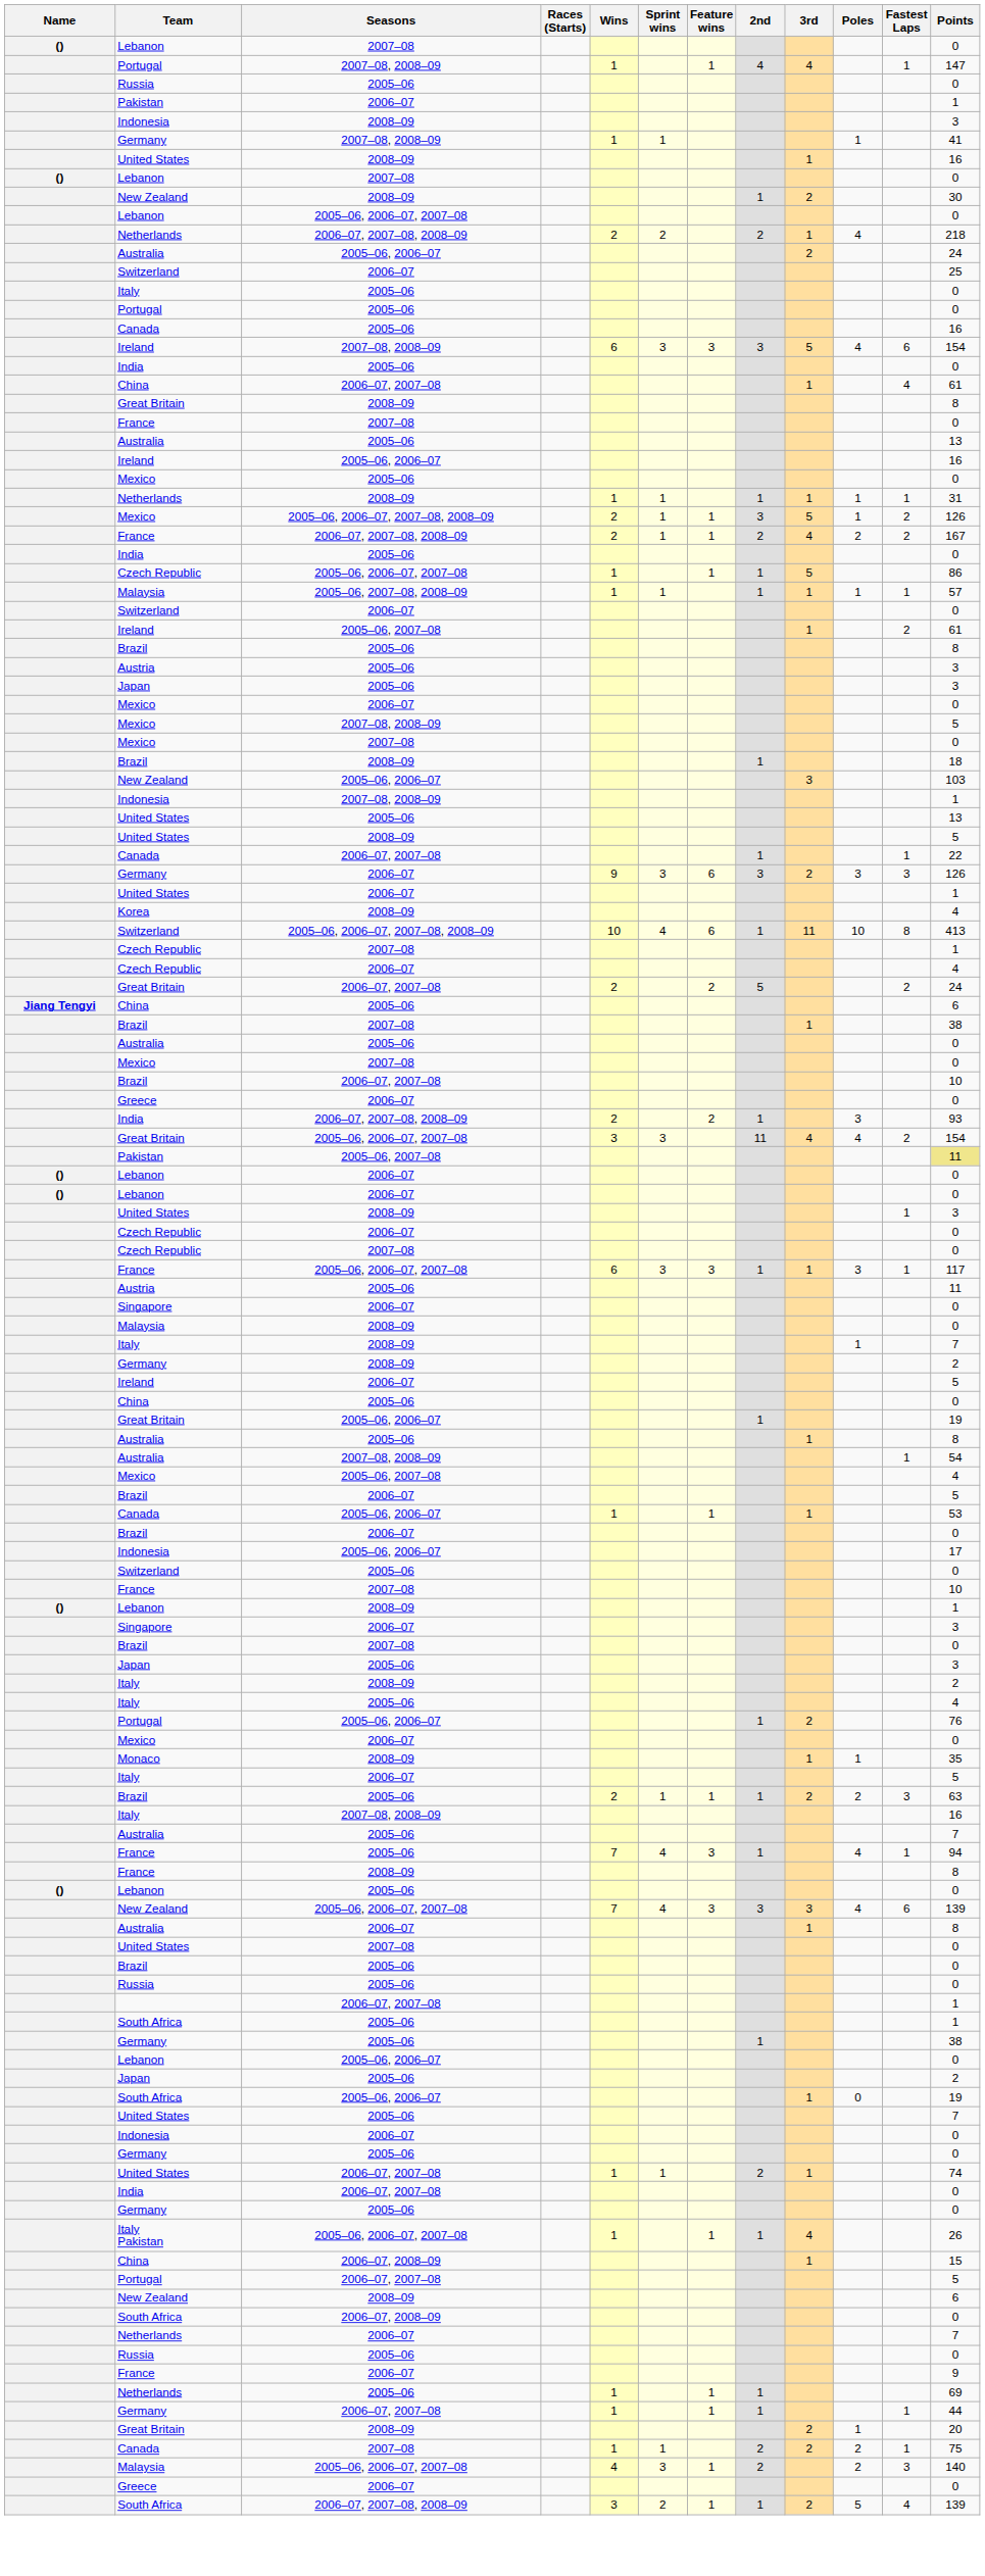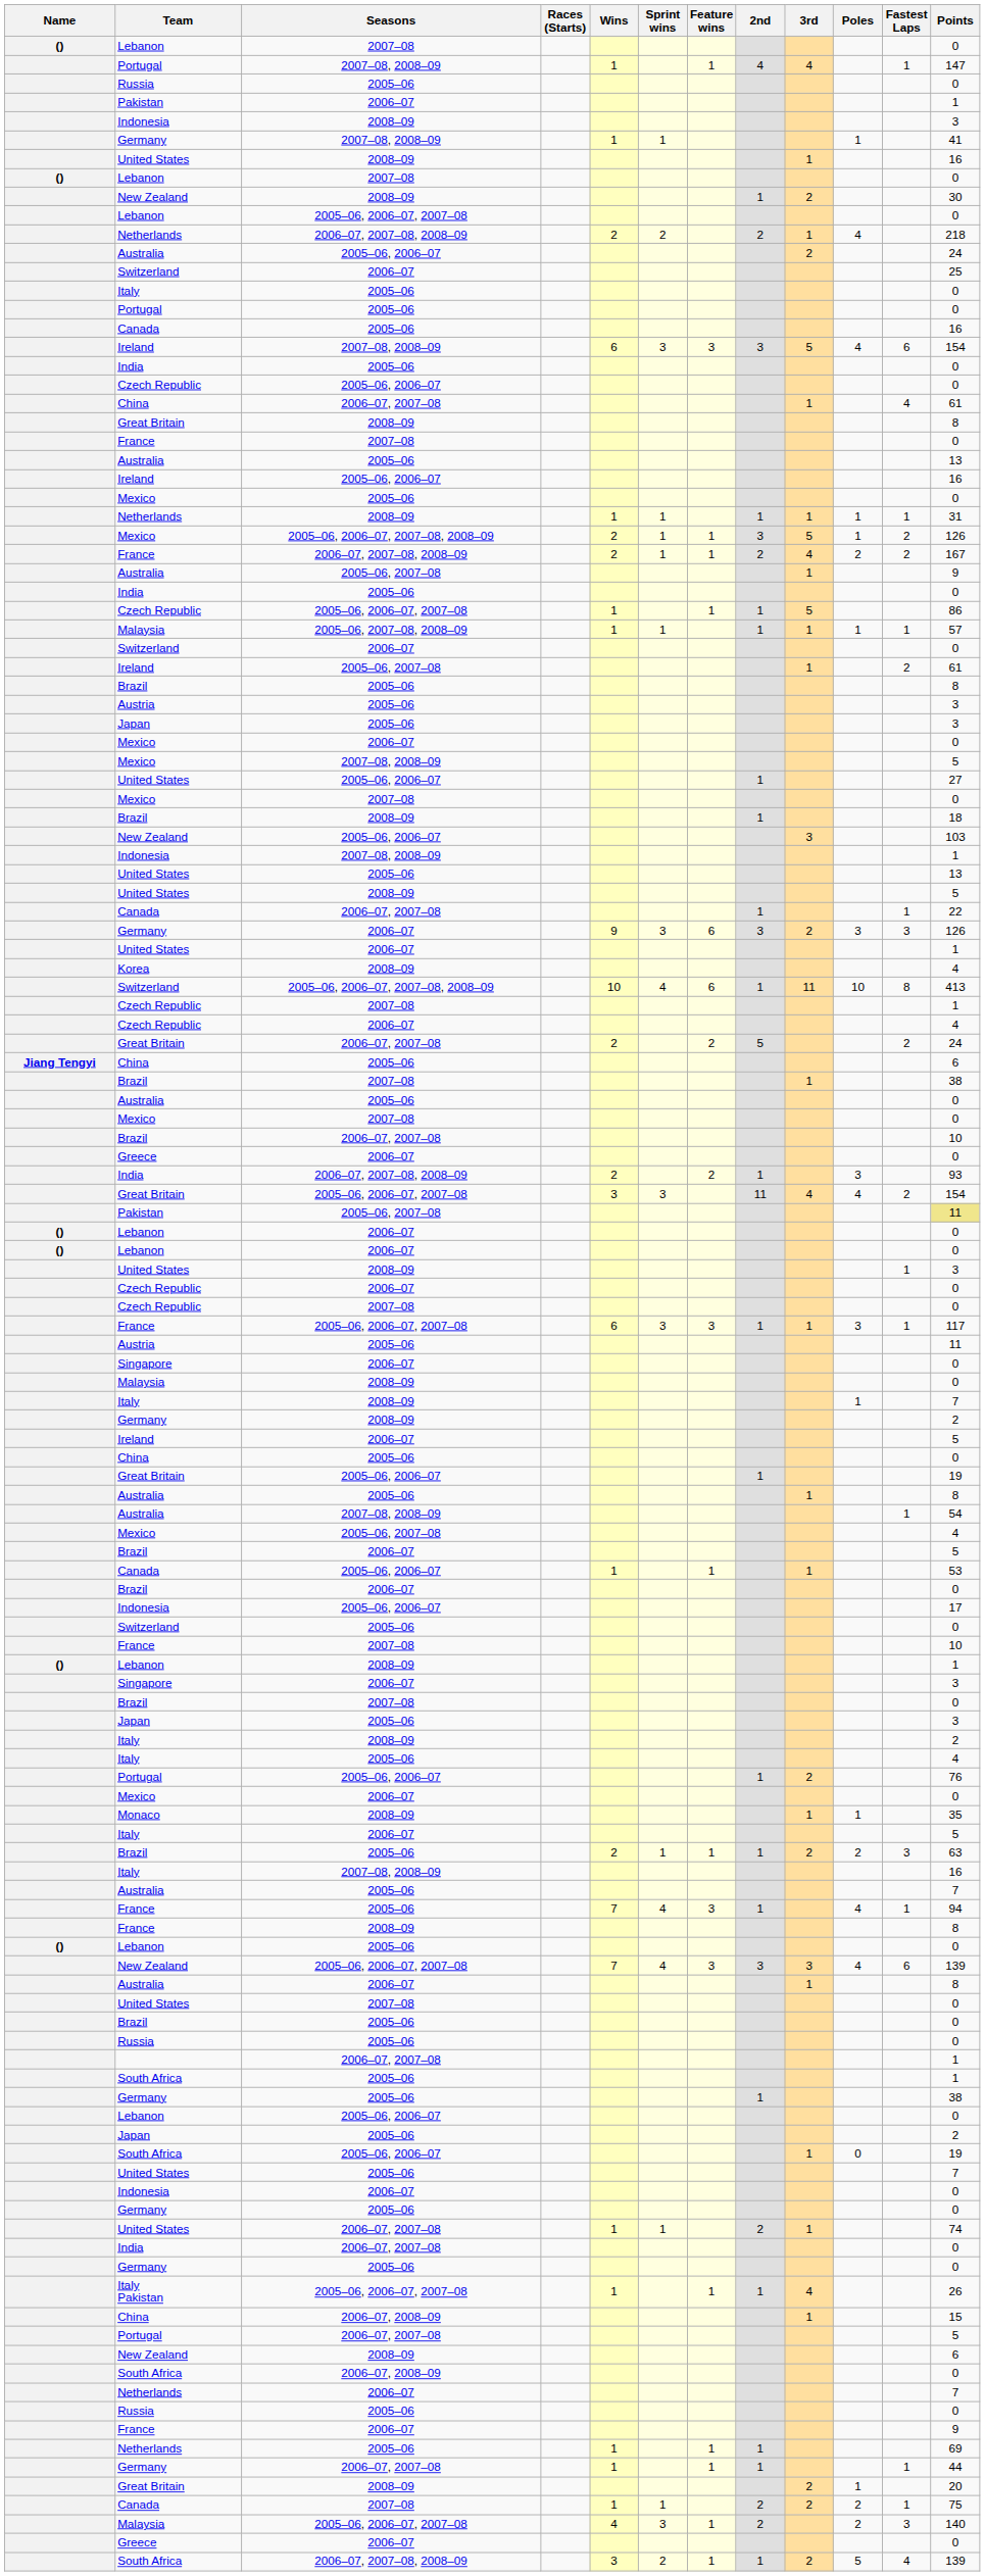+ row: Czech Republic | 2005–06, 2006–07 | 0
+ row: Australia | 2005–06, 2007–08 | 1 | 9
+ row: United States | 2005–06, 2006–07 | 1 | 27
